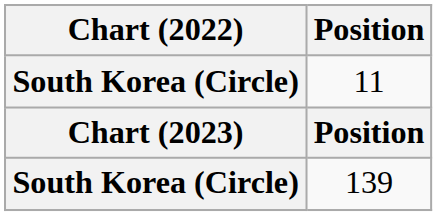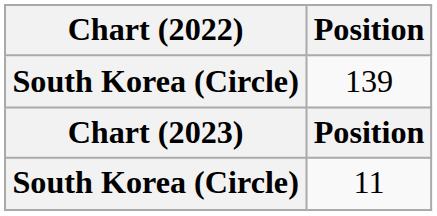rows swapped: 11 <-> 139
